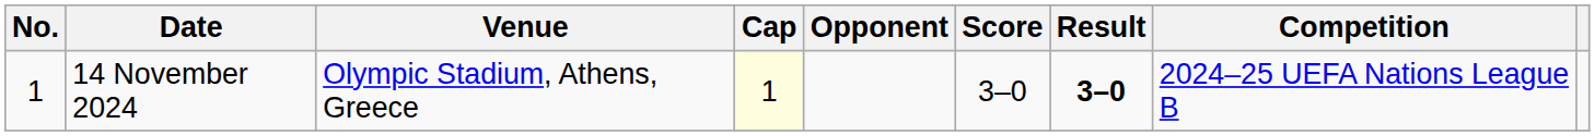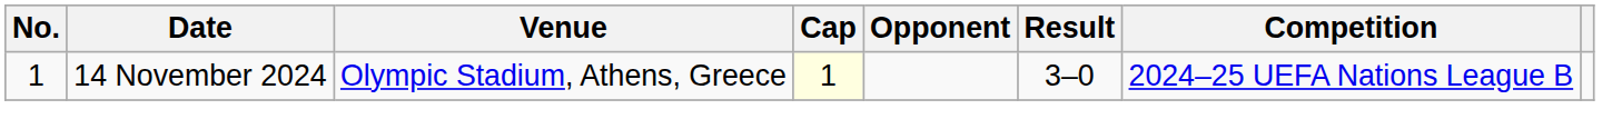- column: Score | 3–0
14 November 2024 | Result: bold -> normal
